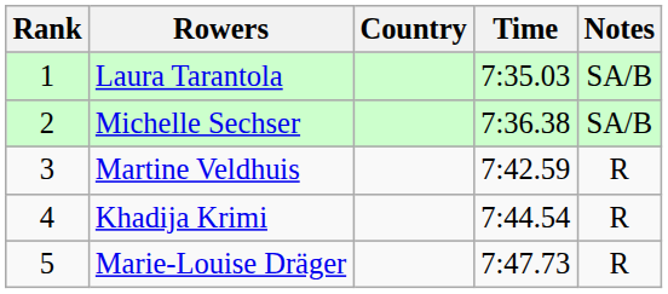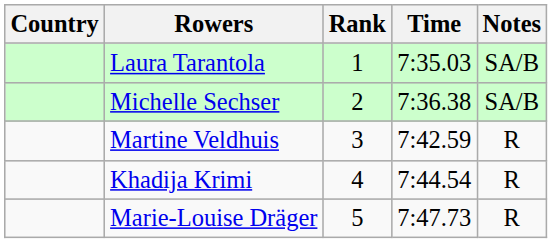columns swapped: Rank <-> Country
